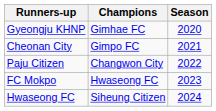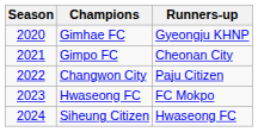columns swapped: Season <-> Runners-up
